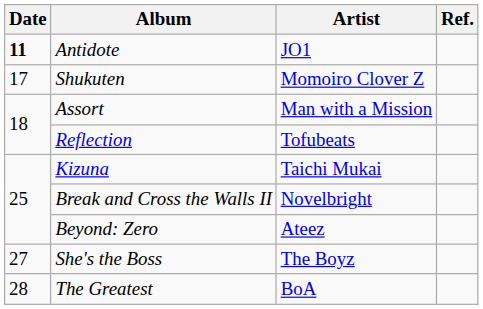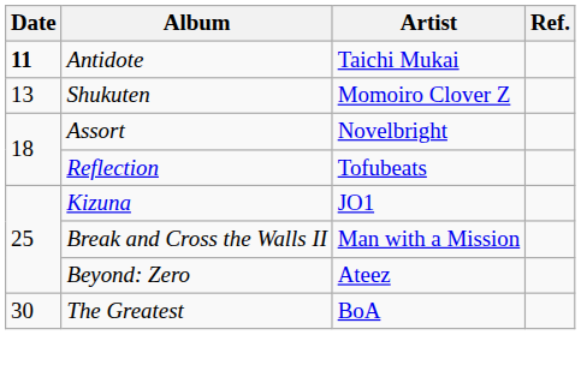Antidote | Artist: JO1 -> Taichi Mukai
Shukuten | Date: 17 -> 13
Assort | Artist: Man with a Mission -> Novelbright
Kizuna | Artist: Taichi Mukai -> JO1
Break and Cross the Walls II | Artist: Novelbright -> Man with a Mission
- row: 27 | She's the Boss | The Boyz
The Greatest | Date: 28 -> 30
